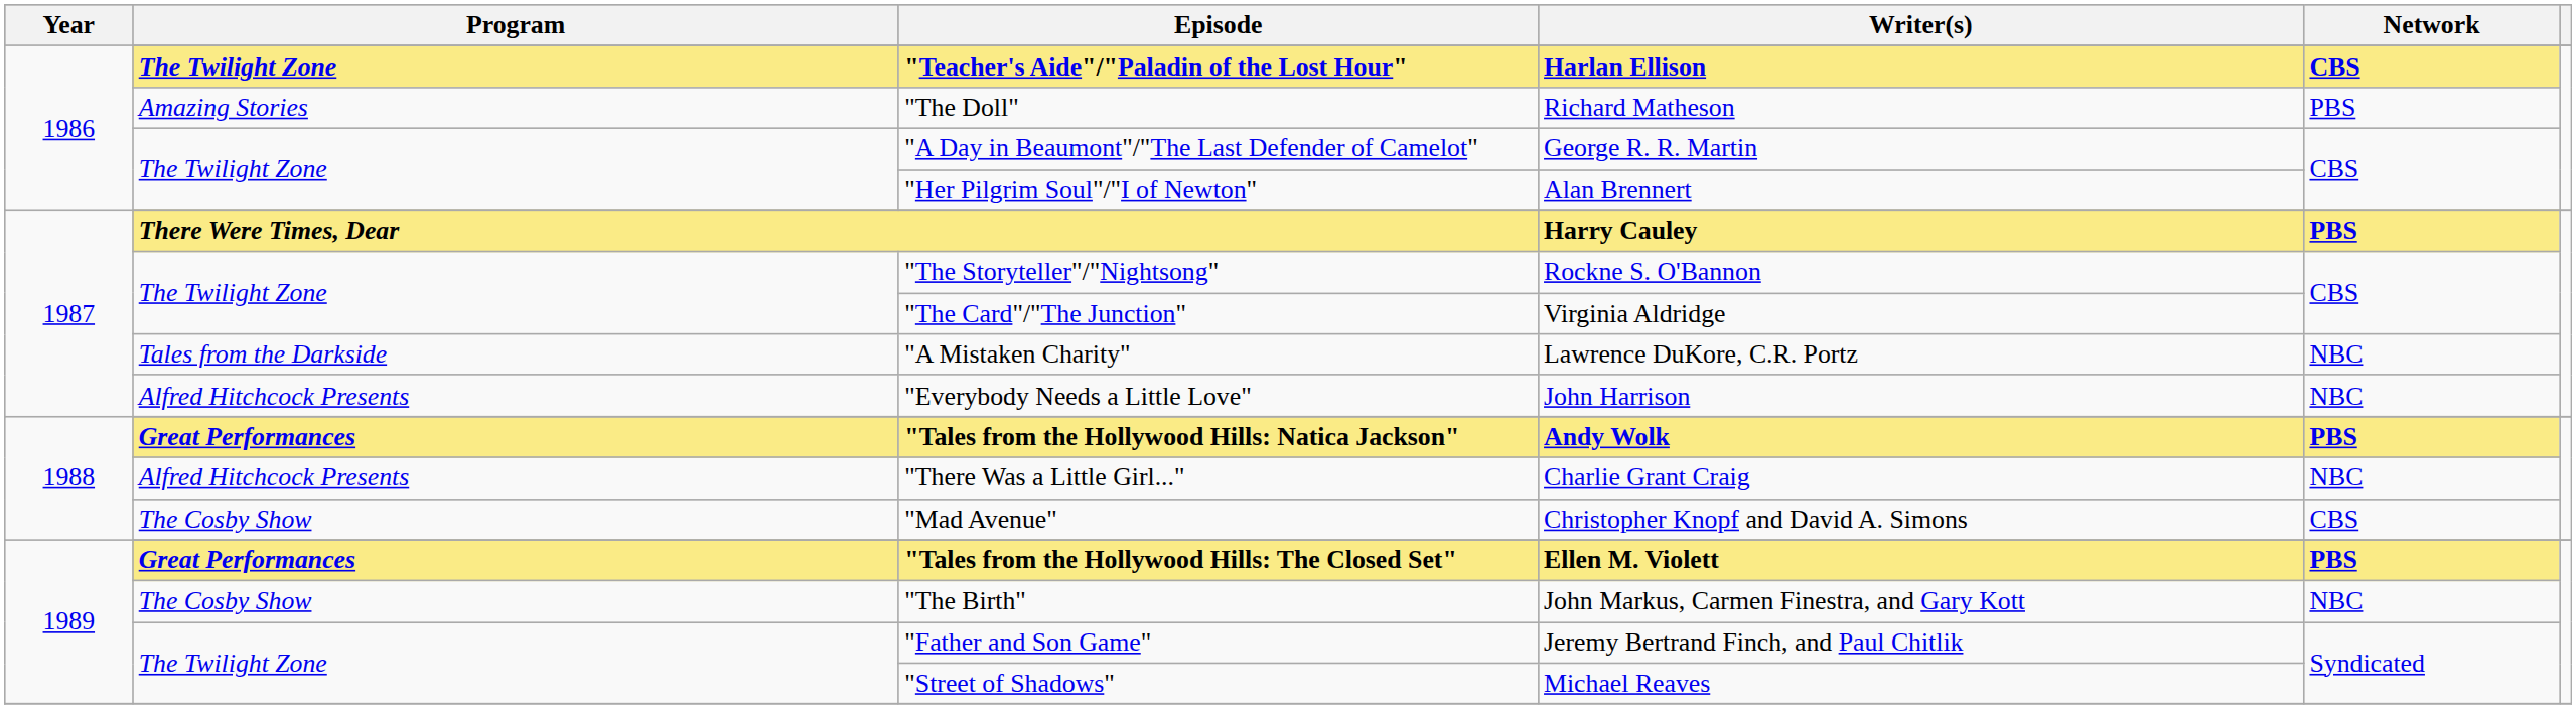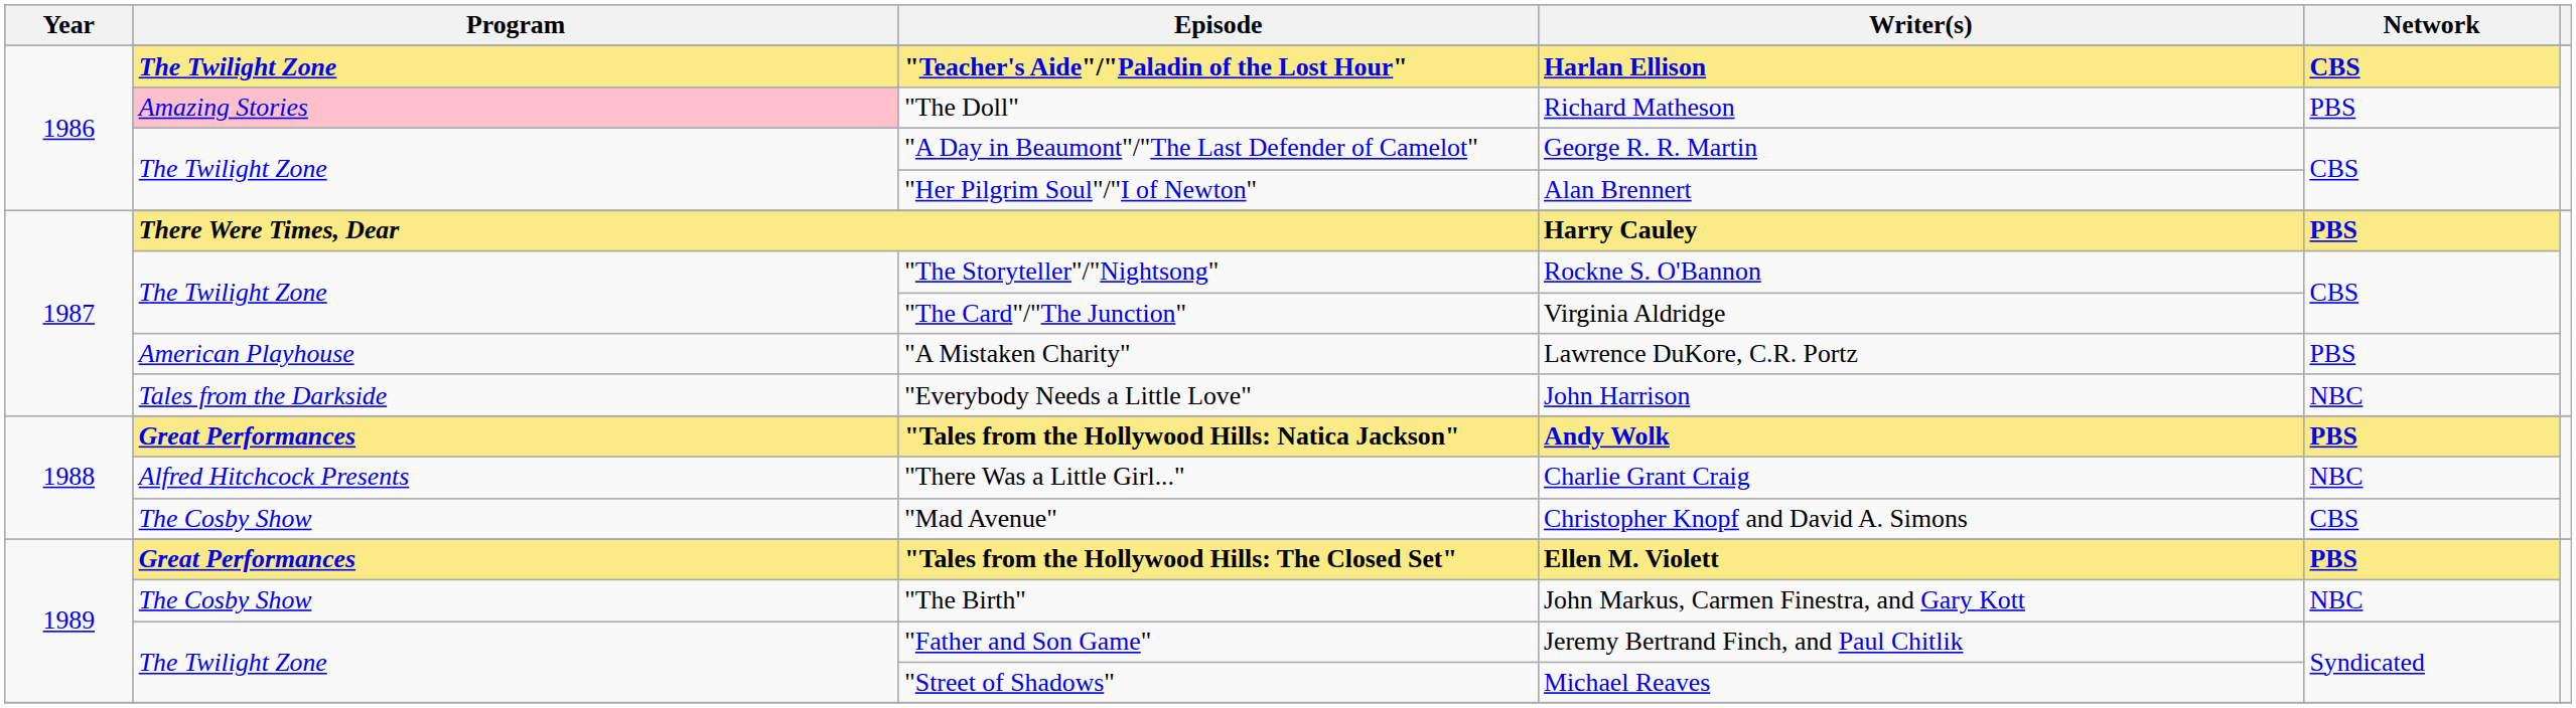"The Doll" | Program: no background -> pink background
"A Mistaken Charity" | Program: Tales from the Darkside -> American Playhouse
"A Mistaken Charity" | Network: NBC -> PBS
"Everybody Needs a Little Love" | Program: Alfred Hitchcock Presents -> Tales from the Darkside
